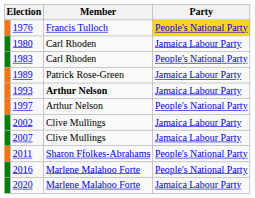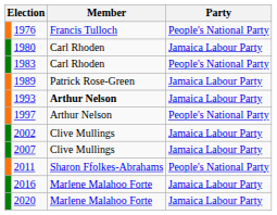1976 | Party: gold background -> no background
2016 | Party: People's National Party -> Jamaica Labour Party
